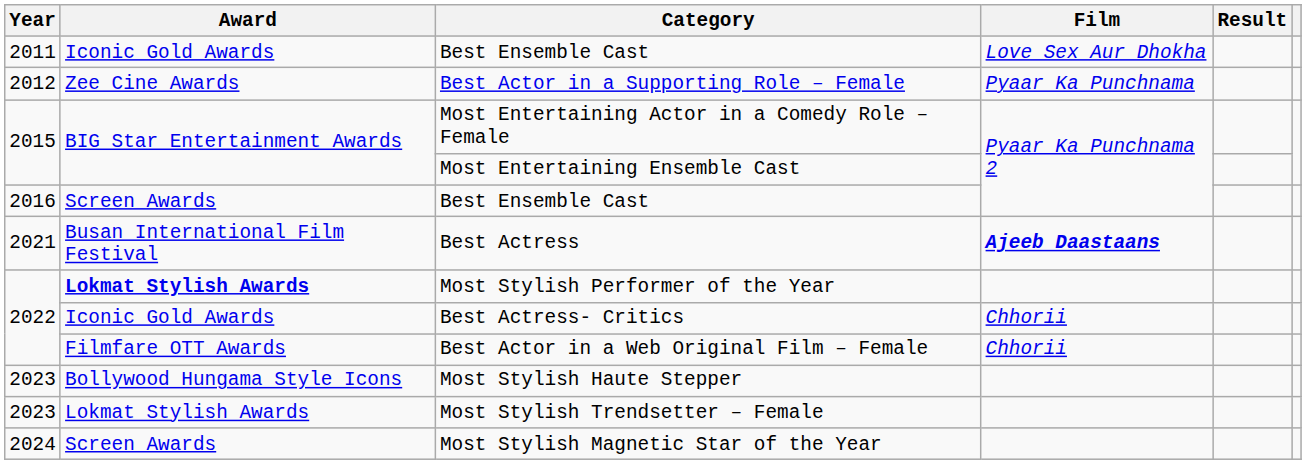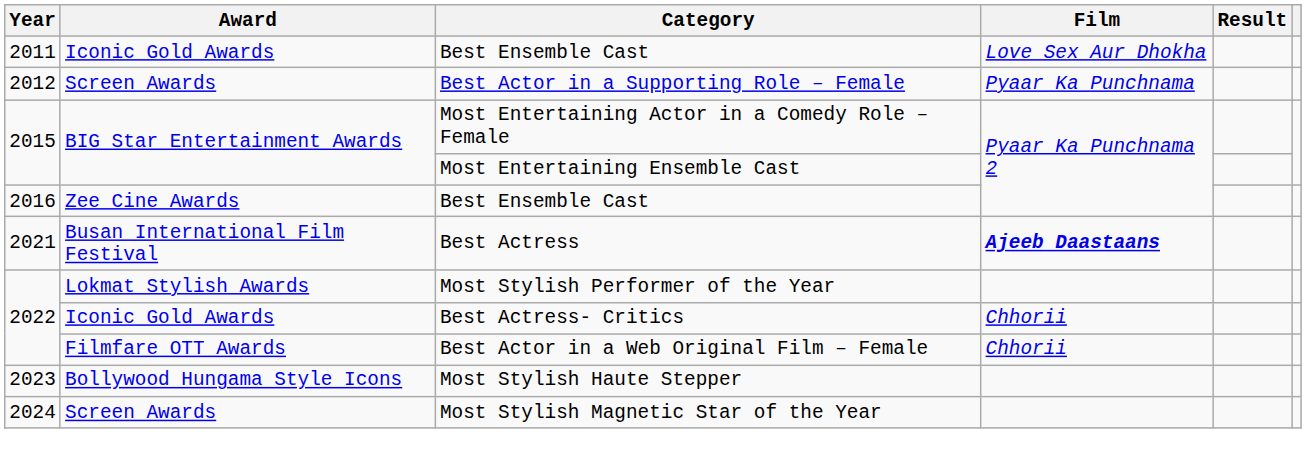Best Actor in a Supporting Role – Female | Award: Zee Cine Awards -> Screen Awards
2016 / Best Ensemble Cast | Award: Screen Awards -> Zee Cine Awards
Most Stylish Performer of the Year | Award: bold -> normal
- row: 2023 | Lokmat Stylish Awards | Most Stylish Trendsetter – Female
